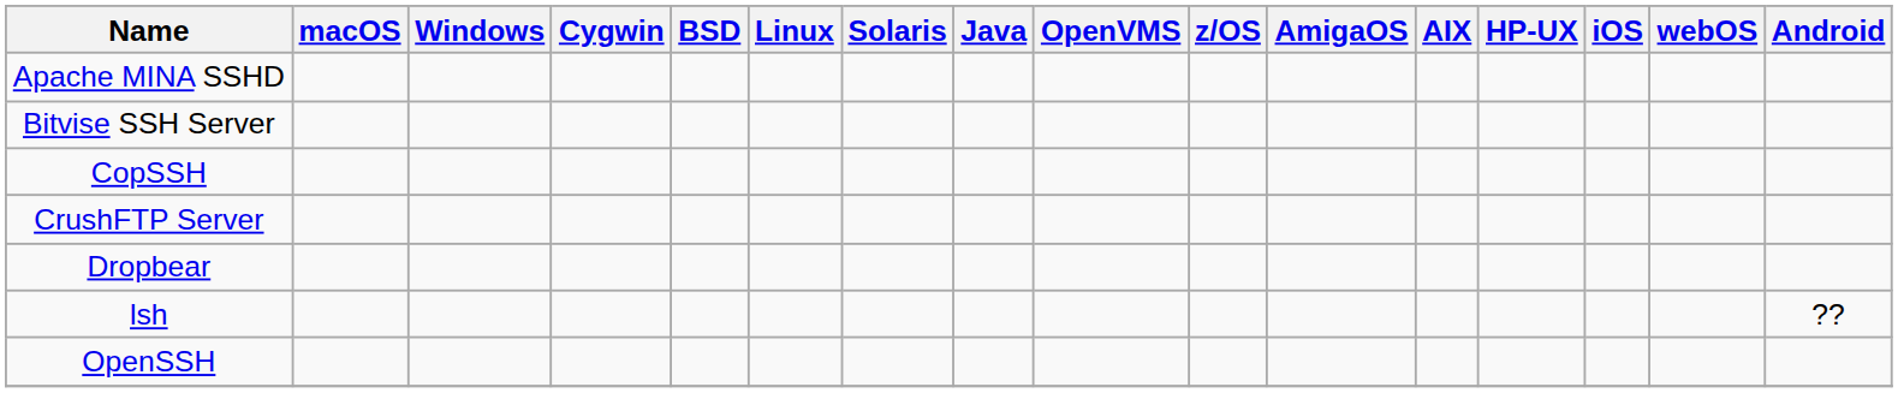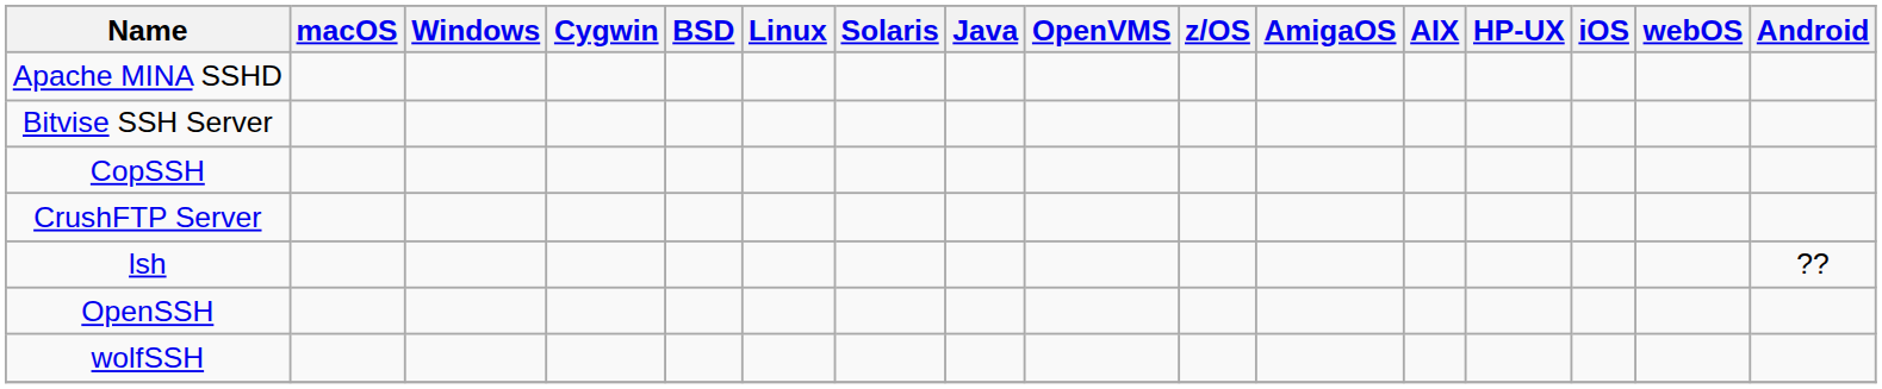- row: Dropbear
+ row: wolfSSH
